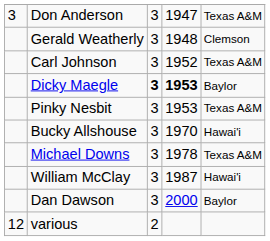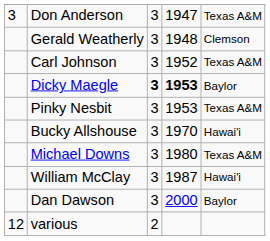Michael Downs | column 4: 1978 -> 1980
